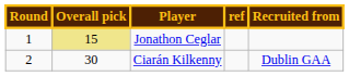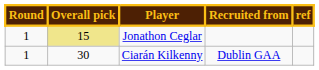columns swapped: Recruited from <-> ref
Ciarán Kilkenny | Round: 2 -> 1
